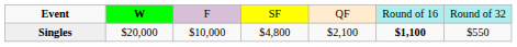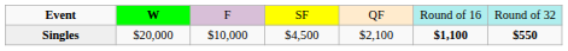Singles | column 4: $4,800 -> $4,500
Singles | column 7: normal -> bold
